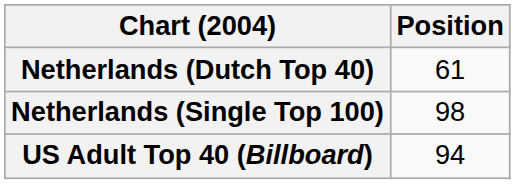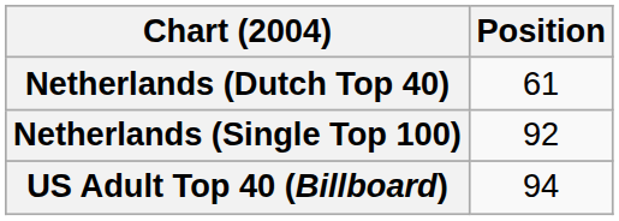Netherlands (Single Top 100) | Position: 98 -> 92
